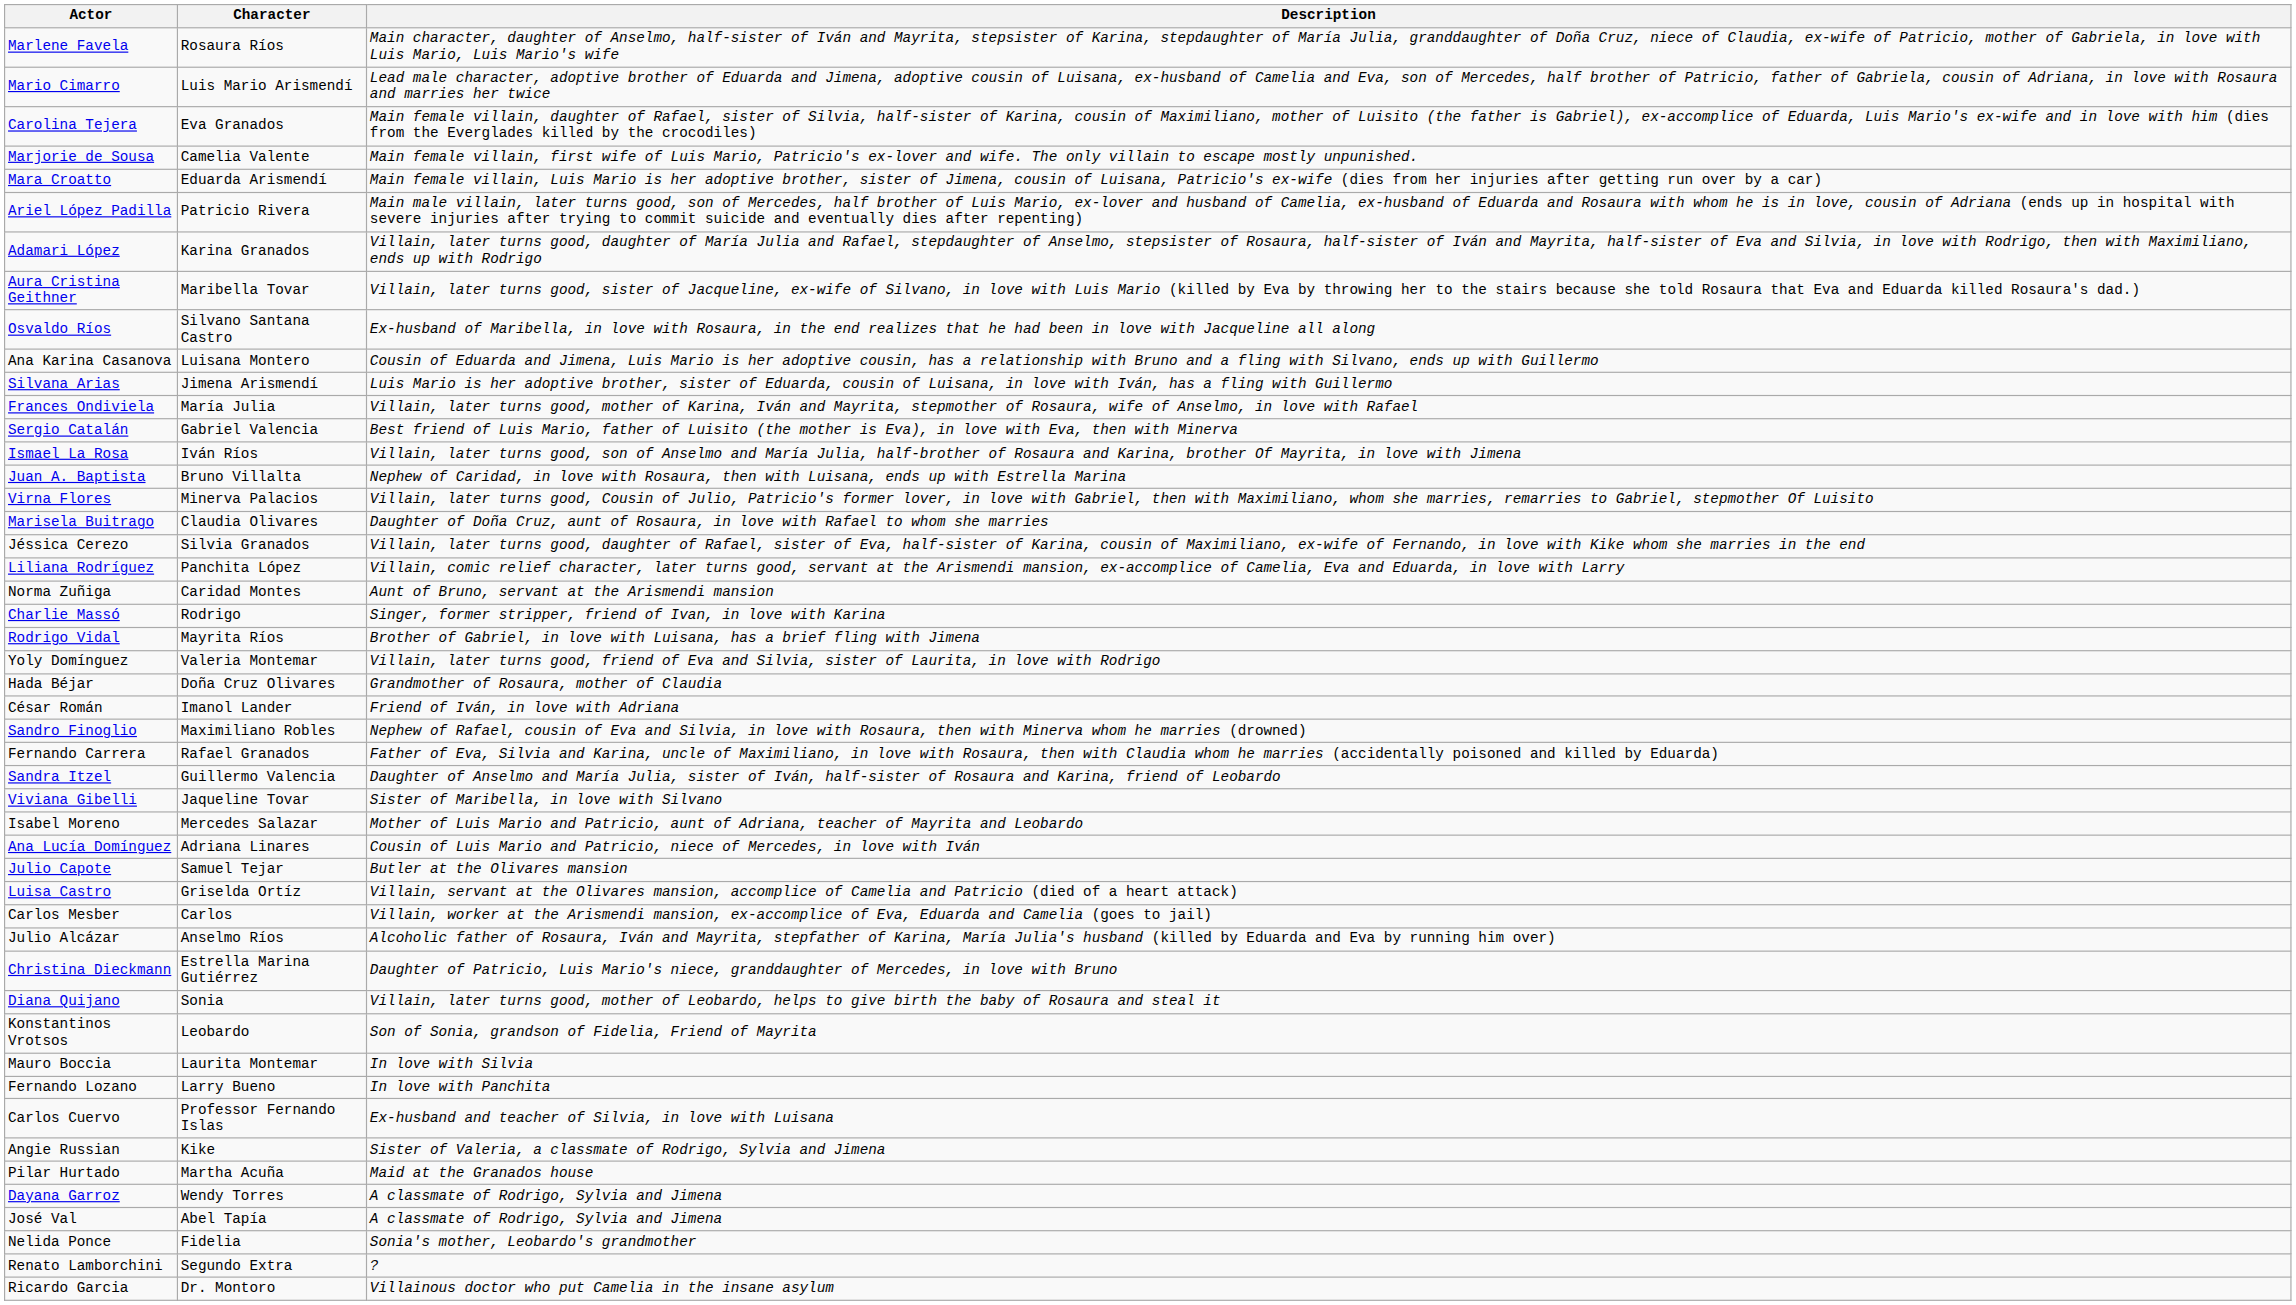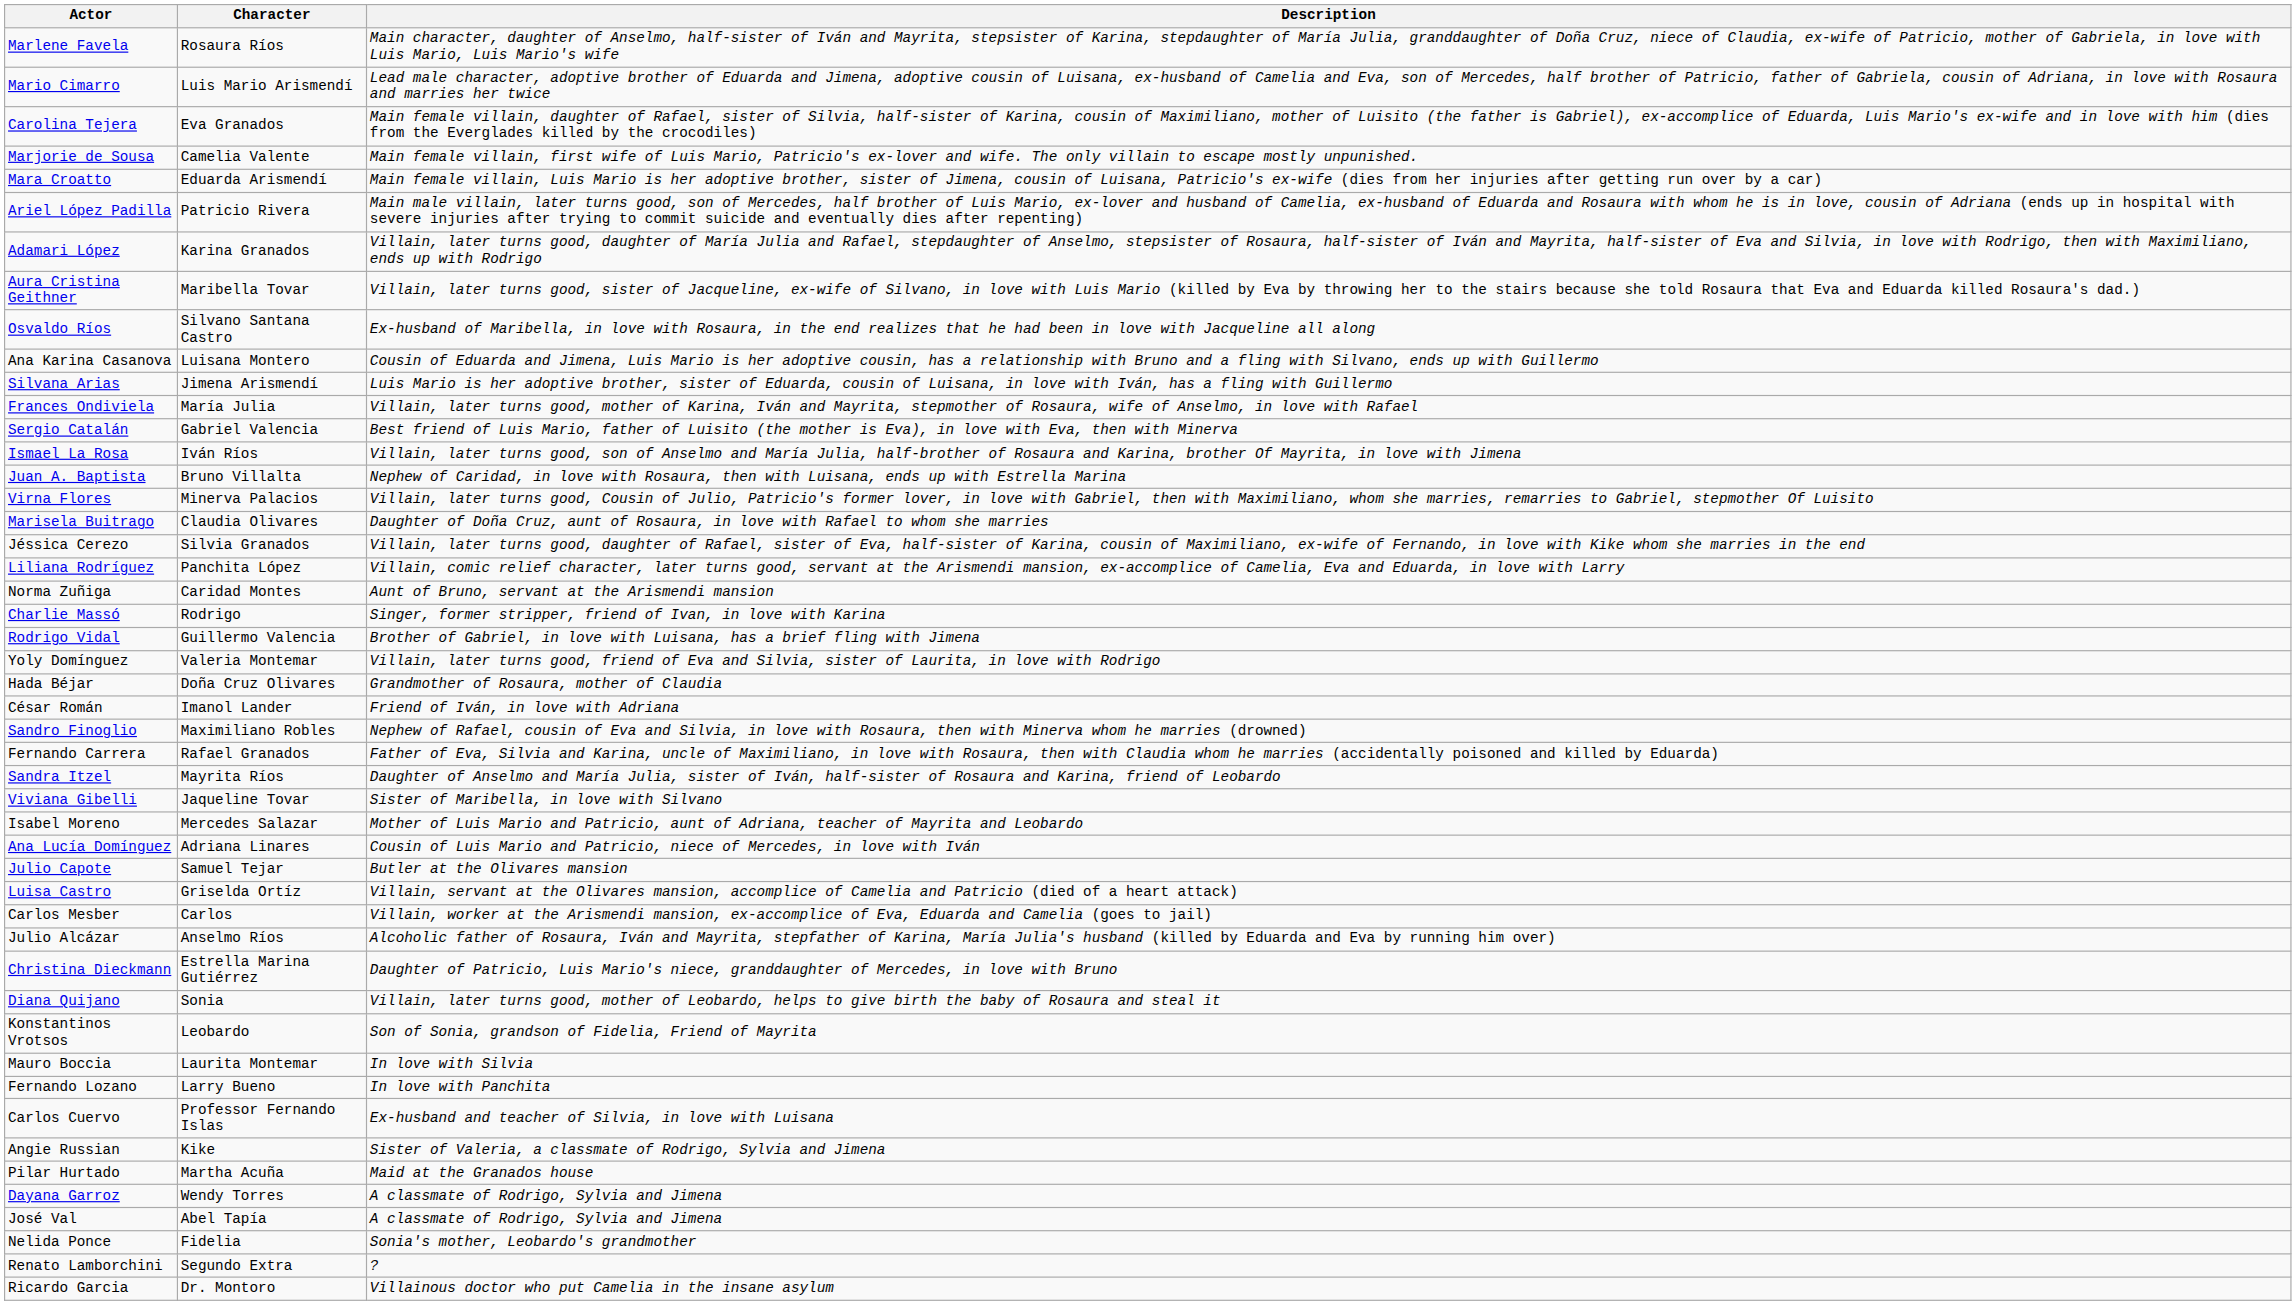Rodrigo Vidal | Character: Mayrita Ríos -> Guillermo Valencia
Sandra Itzel | Character: Guillermo Valencia -> Mayrita Ríos
